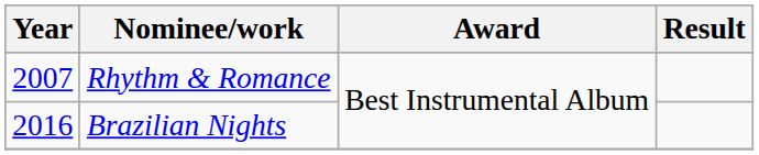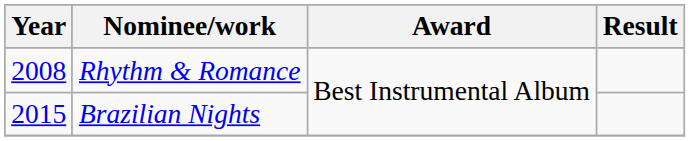Rhythm & Romance | Year: 2007 -> 2008
Brazilian Nights | Year: 2016 -> 2015
